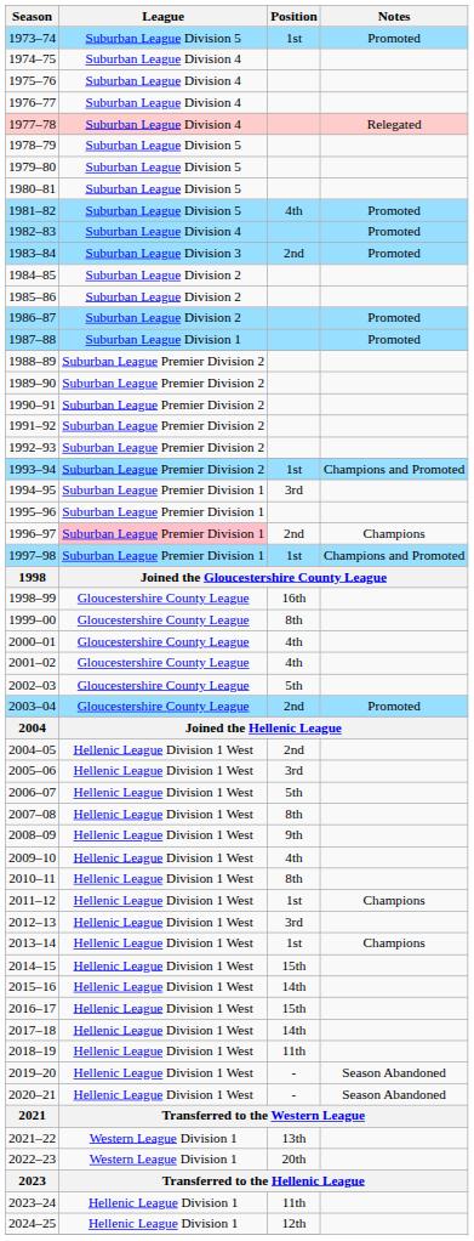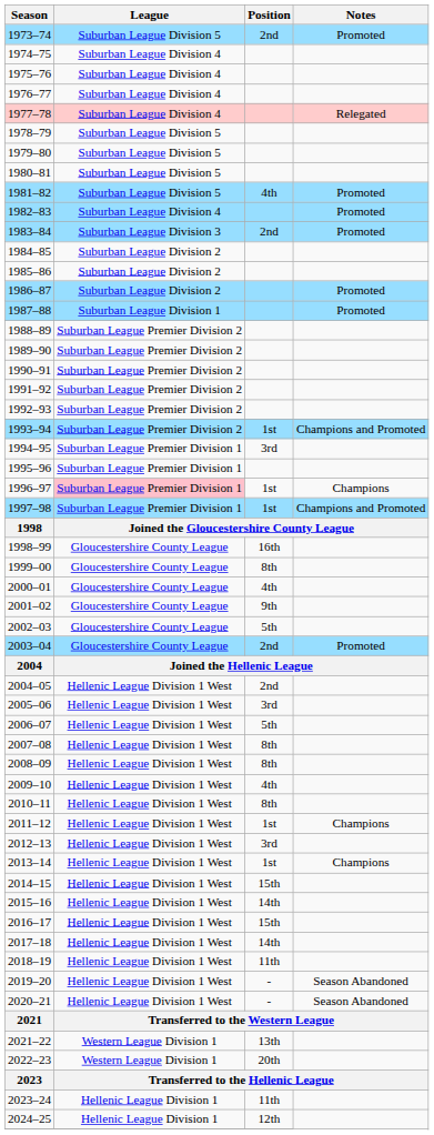1973–74 | Position: 1st -> 2nd
1996–97 | Position: 2nd -> 1st
2001–02 | Position: 4th -> 9th
2008–09 | Position: 9th -> 8th
